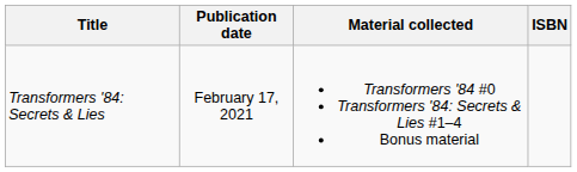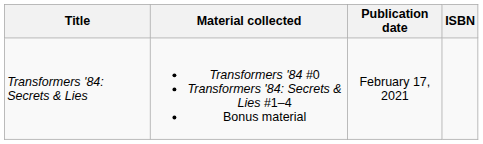columns swapped: Material collected <-> Publication date
